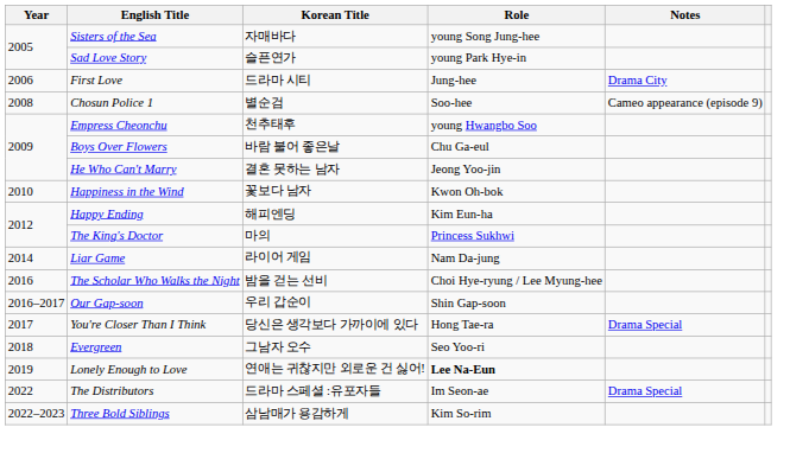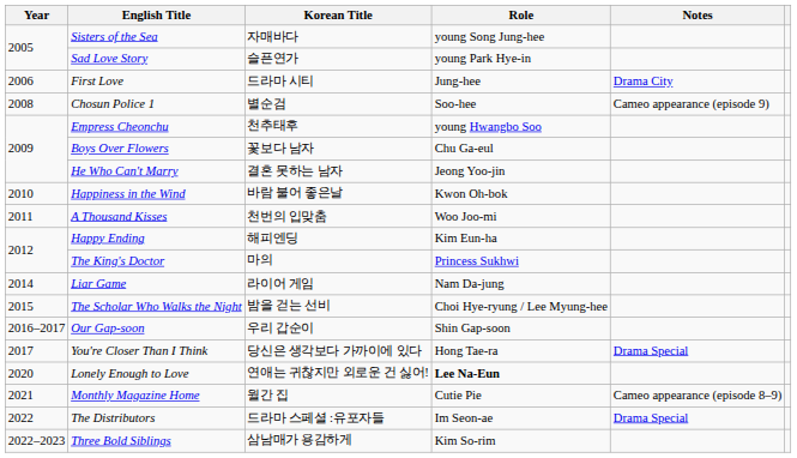Boys Over Flowers | Korean Title: 바람 불어 좋은날 -> 꽃보다 남자
Happiness in the Wind | Korean Title: 꽃보다 남자 -> 바람 불어 좋은날
+ row: 2011 | A Thousand Kisses | 천번의 입맞춤 | Woo Joo-mi
The Scholar Who Walks the Night | Year: 2016 -> 2015
- row: 2018 | Evergreen | 그남자 오수 | Seo Yoo-ri
Lonely Enough to Love | Year: 2019 -> 2020
+ row: 2021 | Monthly Magazine Home | 월간 집 | Cutie Pie | Cameo appearance (episode 8–9)
